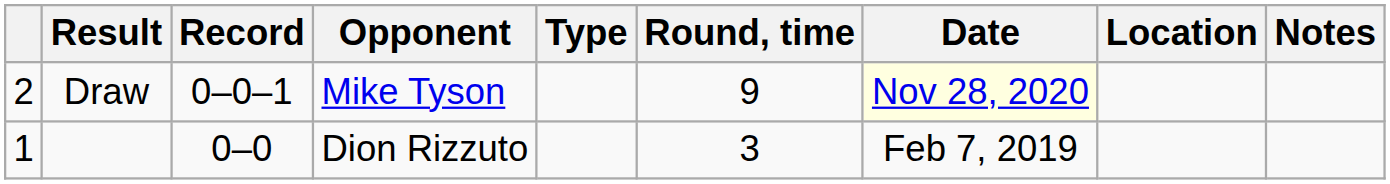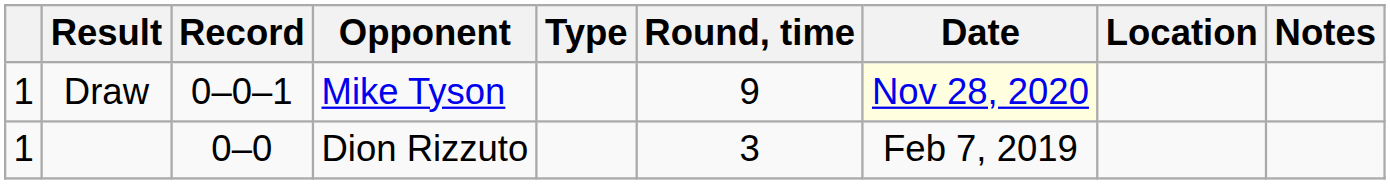Draw | column 1: 2 -> 1
